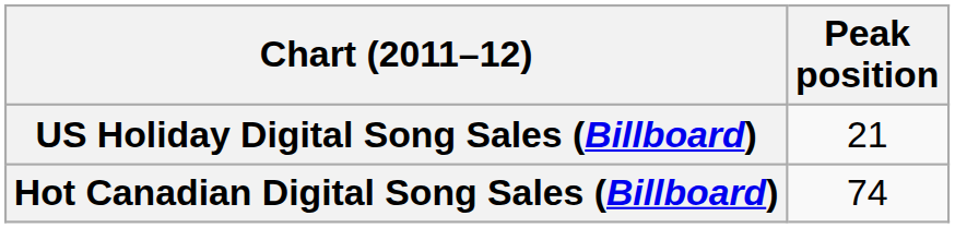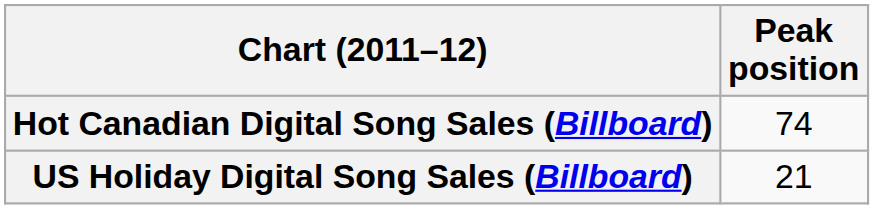rows swapped: Hot Canadian Digital Song Sales (Billboard) <-> US Holiday Digital Song Sales (Billboard)
